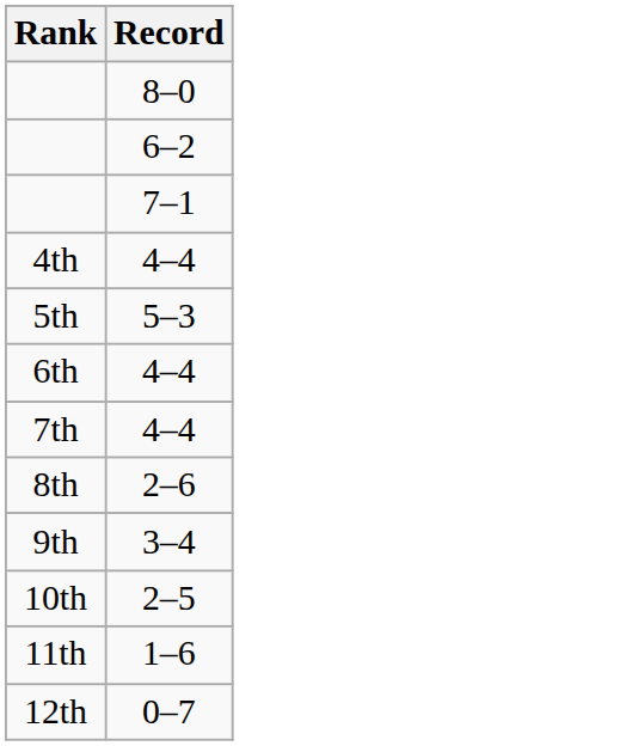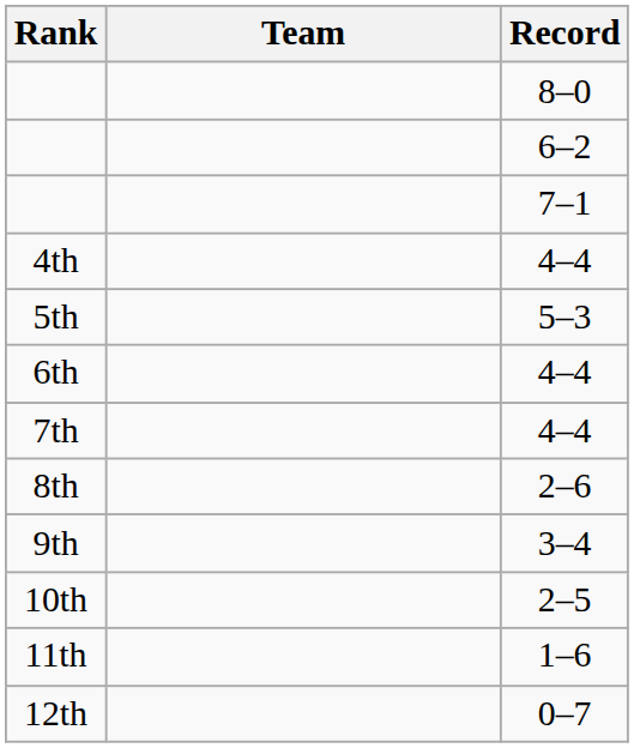+ column: Team
